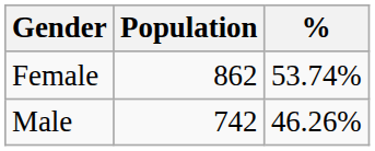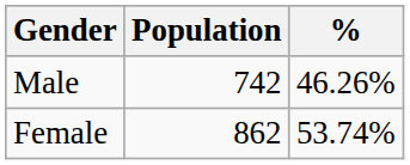rows swapped: Male <-> Female
